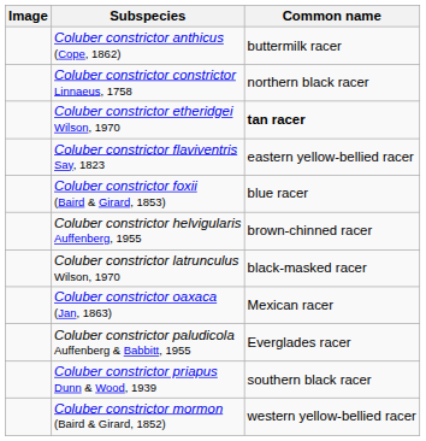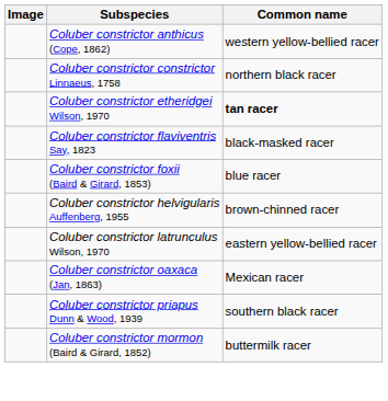Coluber constrictor anthicus (Cope, 1862) | Common name: buttermilk racer -> western yellow-bellied racer
Coluber constrictor flaviventris Say, 1823 | Common name: eastern yellow-bellied racer -> black-masked racer
Coluber constrictor latrunculus Wilson, 1970 | Common name: black-masked racer -> eastern yellow-bellied racer
- row: Coluber constrictor paludicola Auffenberg & Babbitt, 1955 | Everglades racer
Coluber constrictor mormon (Baird & Girard, 1852) | Common name: western yellow-bellied racer -> buttermilk racer
